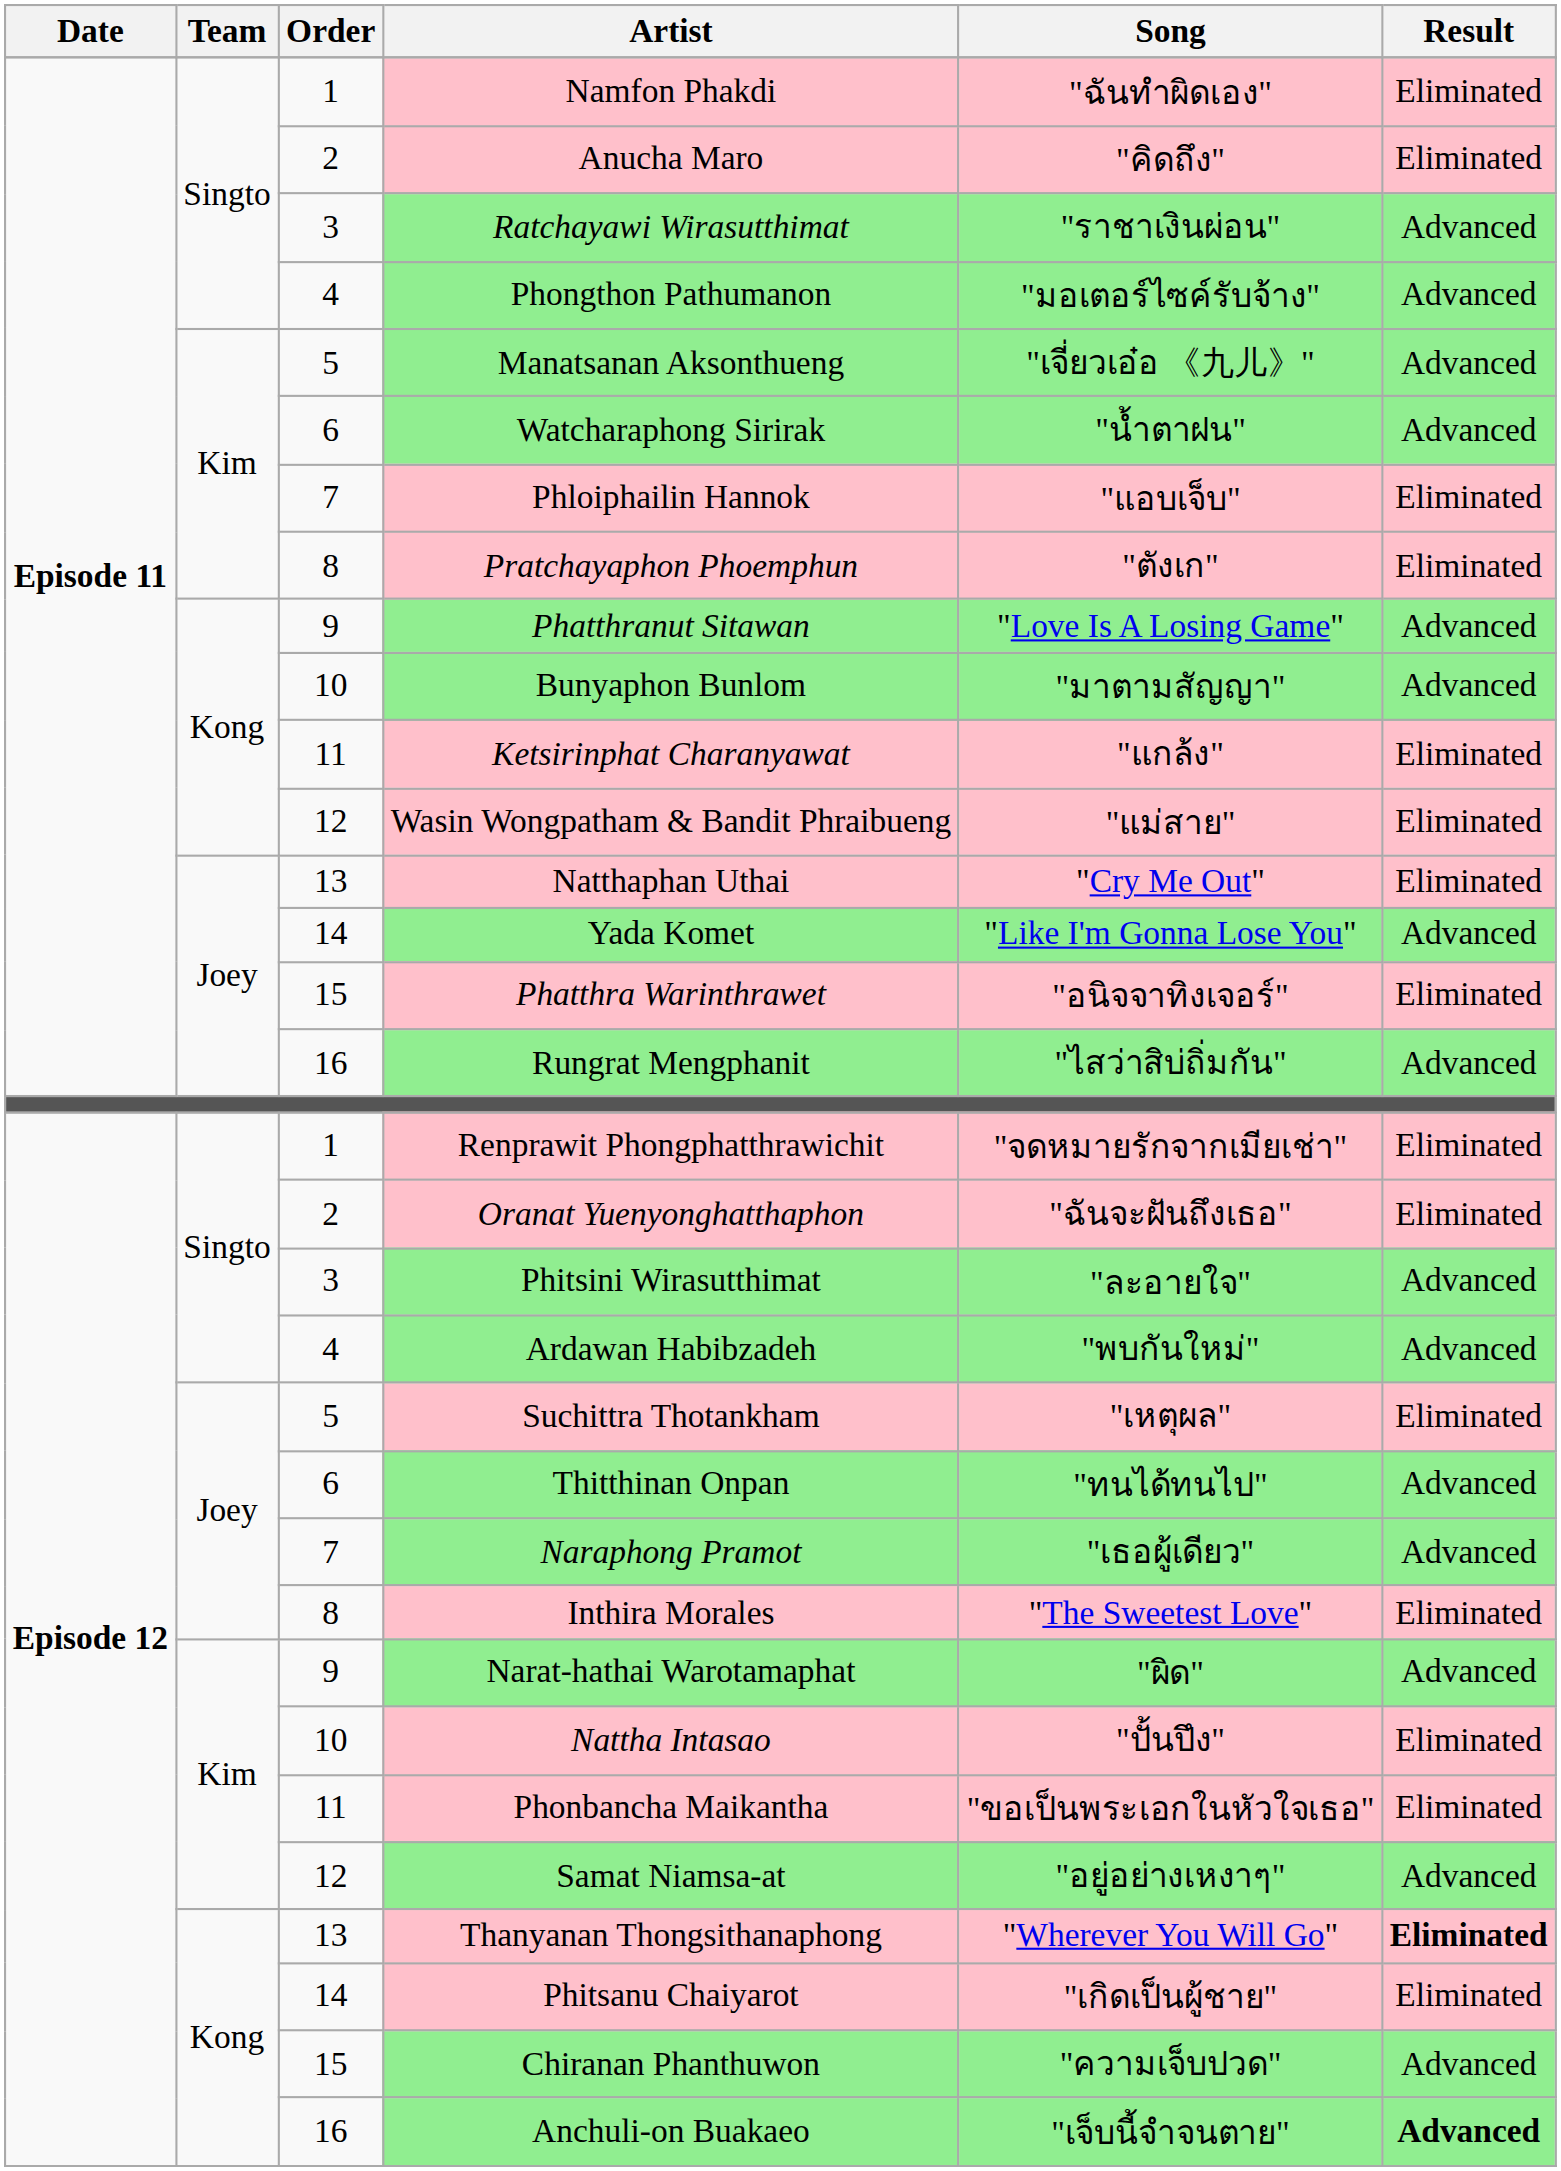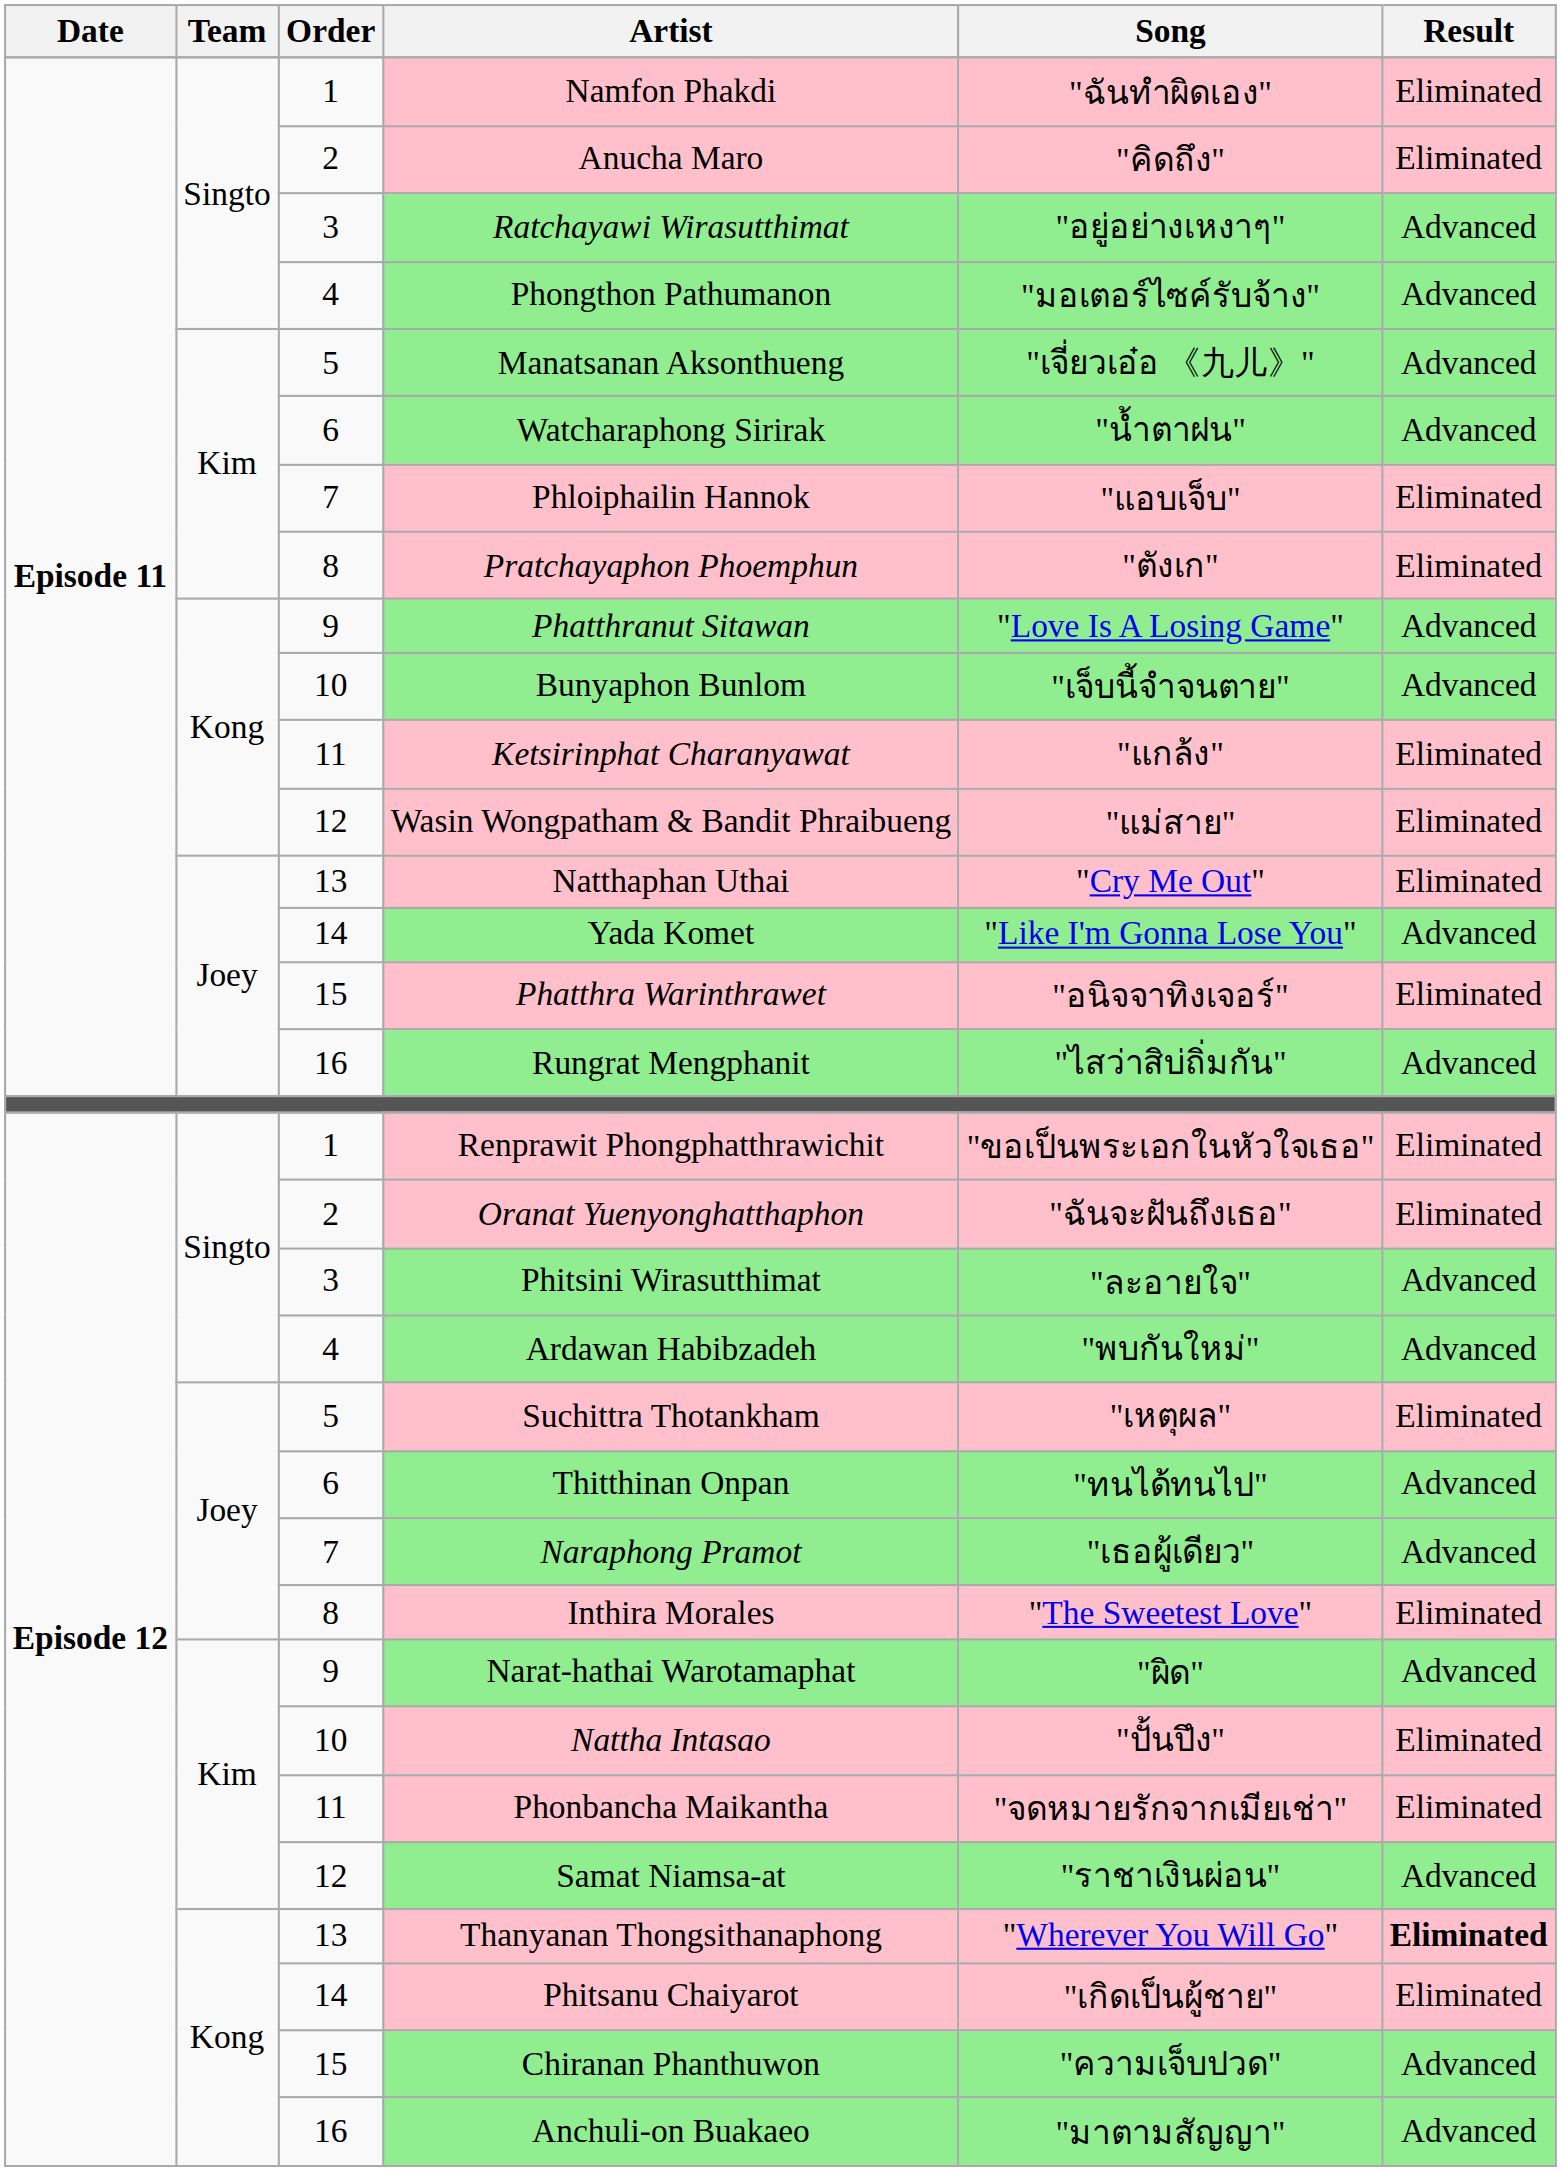Ratchayawi Wirasutthimat | Song: "ราชาเงินผ่อน" -> "อยู่อย่างเหงาๆ"
Bunyaphon Bunlom | Song: "มาตามสัญญา" -> "เจ็บนี้จำจนตาย"
Renprawit Phongphatthrawichit | Song: "จดหมายรักจากเมียเช่า" -> "ขอเป็นพระเอกในหัวใจเธอ"
Phonbancha Maikantha | Song: "ขอเป็นพระเอกในหัวใจเธอ" -> "จดหมายรักจากเมียเช่า"
Samat Niamsa-at | Song: "อยู่อย่างเหงาๆ" -> "ราชาเงินผ่อน"
Anchuli-on Buakaeo | Song: "เจ็บนี้จำจนตาย" -> "มาตามสัญญา"
Anchuli-on Buakaeo | Result: bold -> normal
